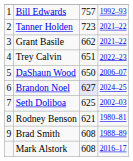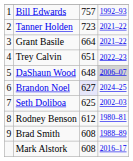Grant Basile | column 3: 662 -> 664
DaShaun Wood | column 3: 650 -> 648
DaShaun Wood | column 4: no background -> lightgrey background
Rodney Benson | column 3: 621 -> 612
